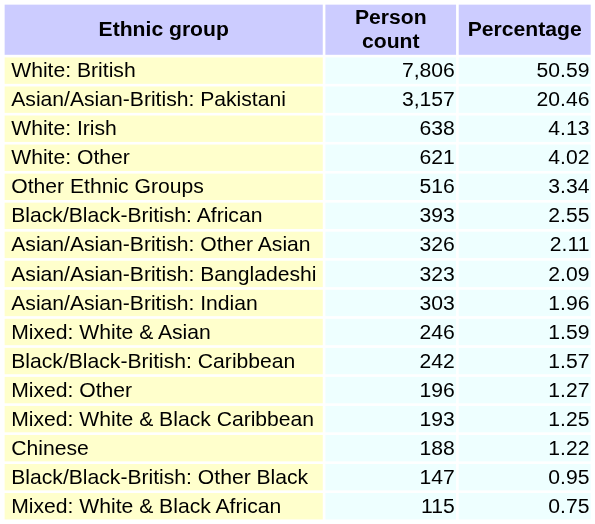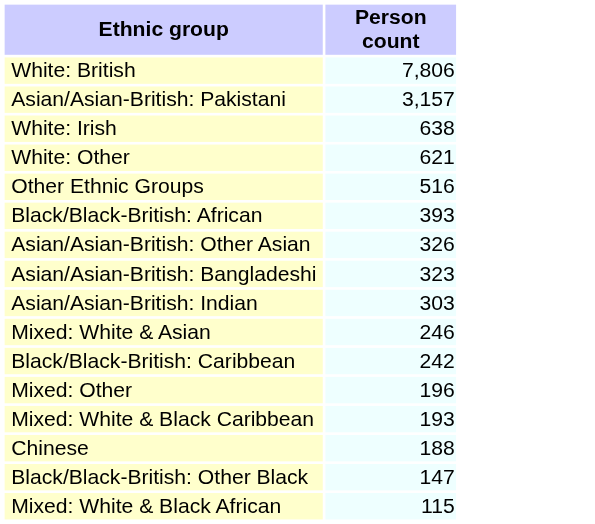- column: Percentage | 50.59 | 20.46 | 4.13 | 4.02 | 3.34 | 2.55 | 2.11 | 2.09 | 1.96 | 1.59 | 1.57 | 1.27 | 1.25 | 1.22 | 0.95 | 0.75
